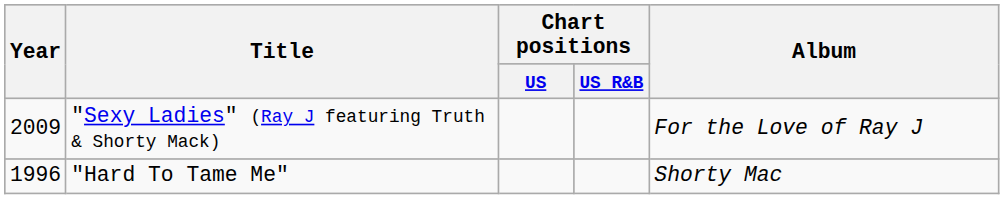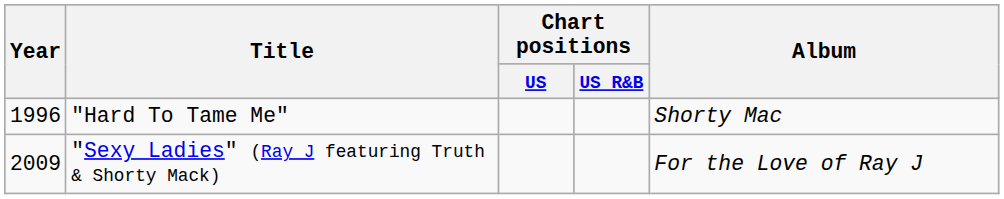rows swapped: "Hard To Tame Me" <-> "Sexy Ladies" (Ray J featuring Truth & Shorty Mack)
